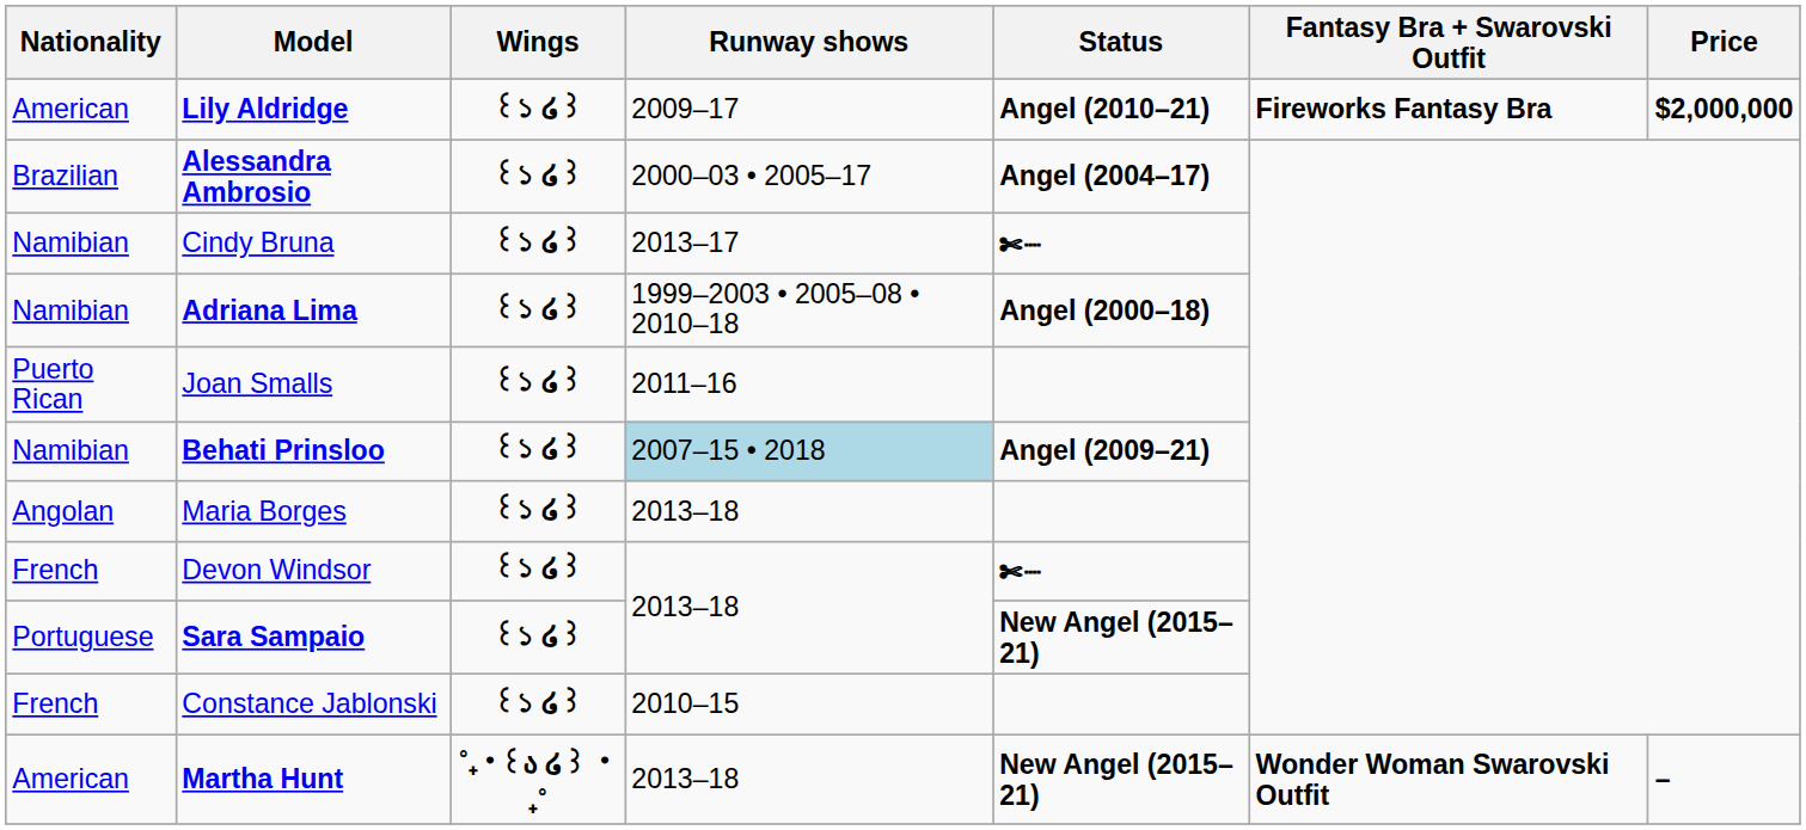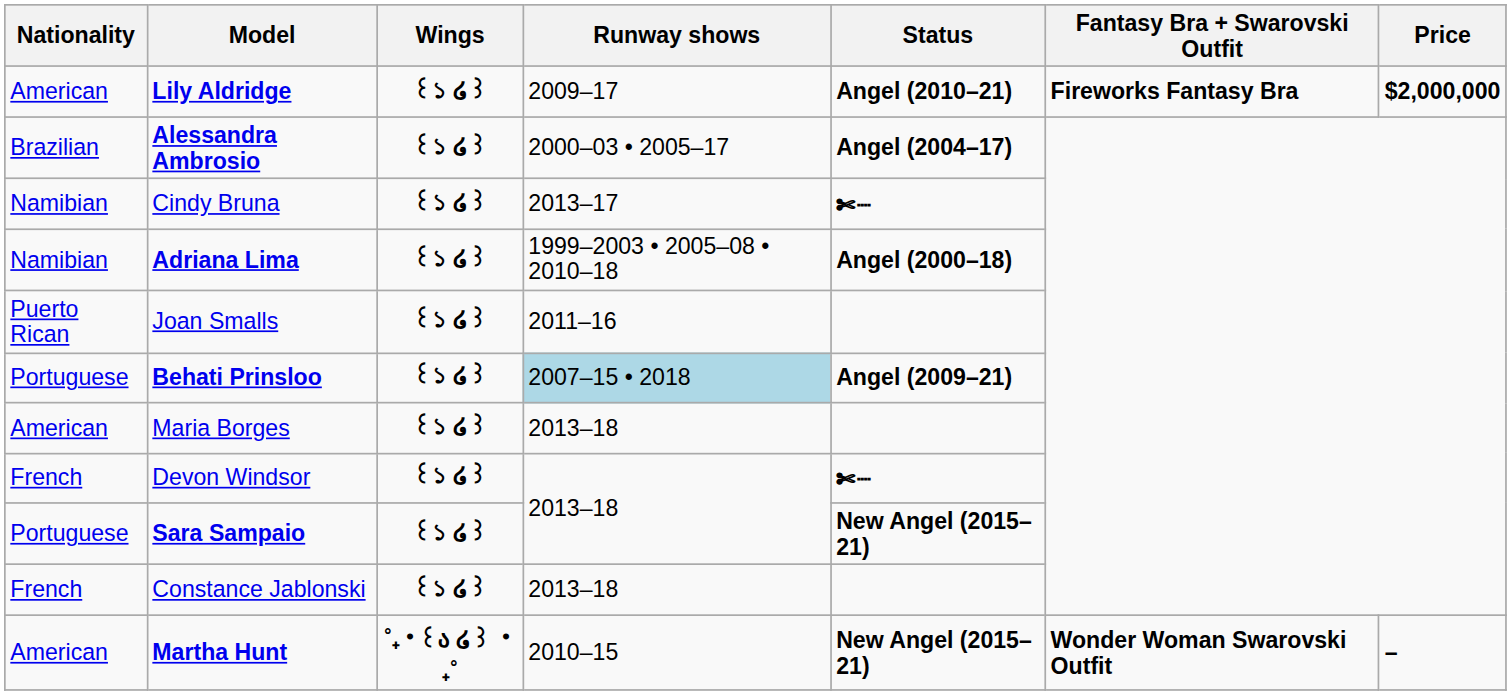Behati Prinsloo | Nationality: Namibian -> Portuguese
Maria Borges | Nationality: Angolan -> American
Constance Jablonski | Runway shows: 2010–15 -> 2013–18
Martha Hunt | Runway shows: 2013–18 -> 2010–15
